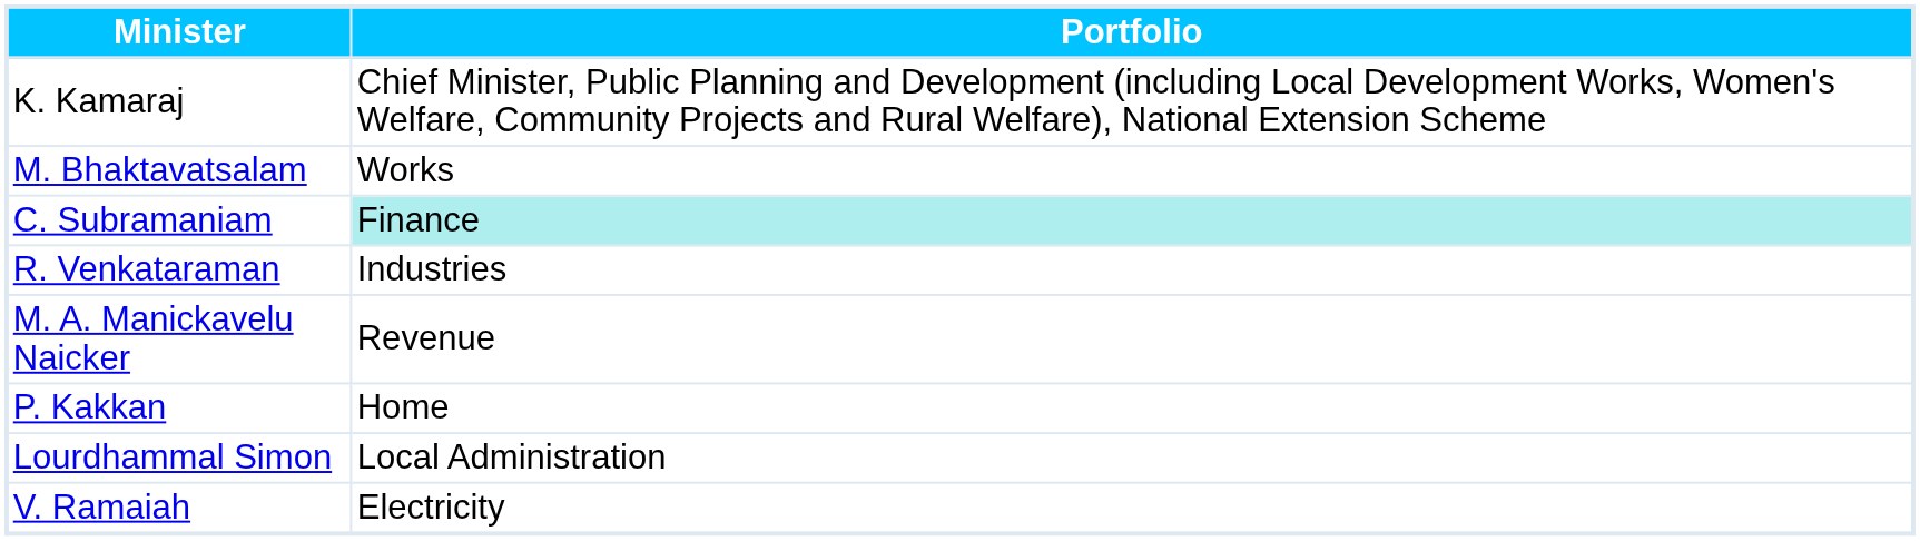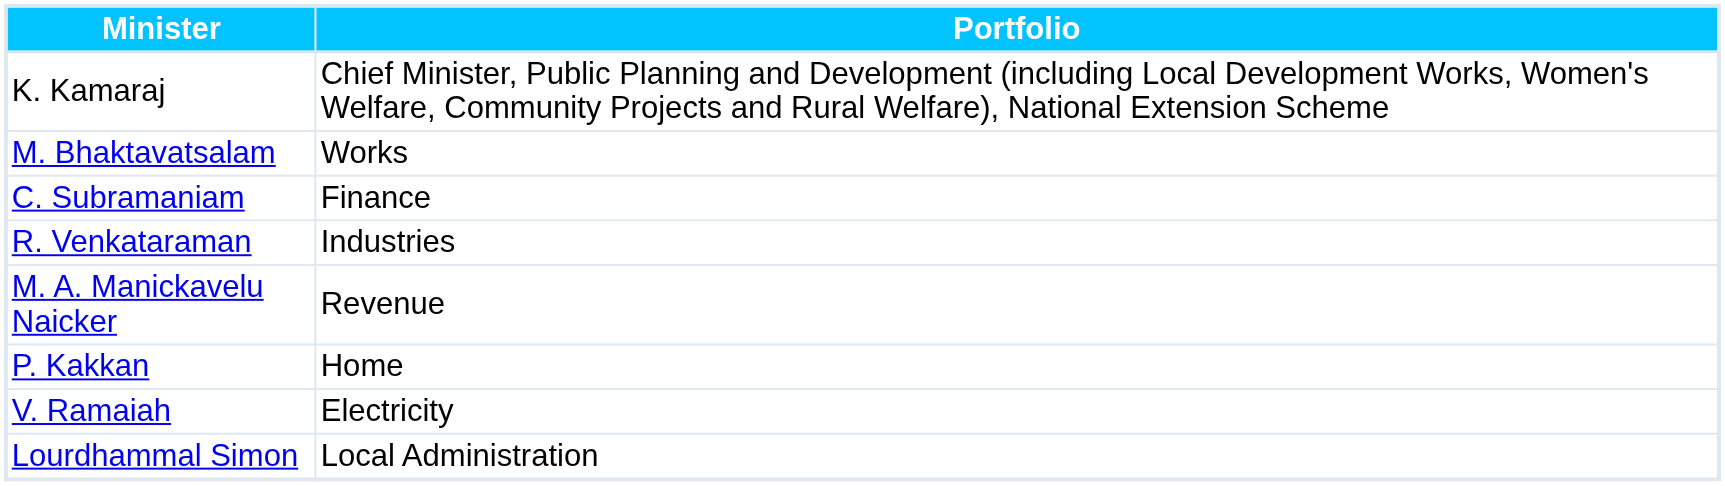C. Subramaniam | Portfolio: paleturquoise background -> no background
rows swapped: V. Ramaiah <-> Lourdhammal Simon
